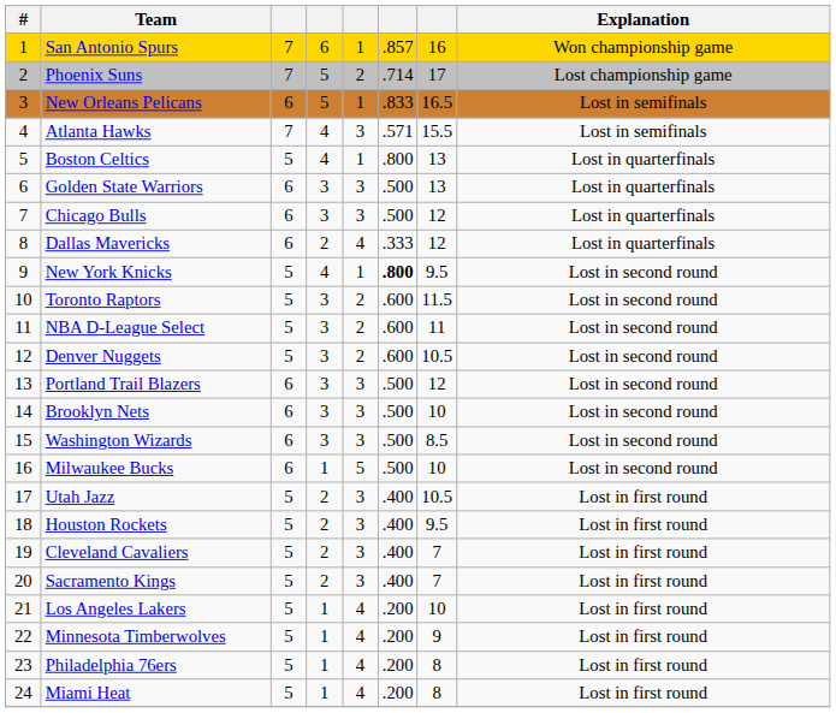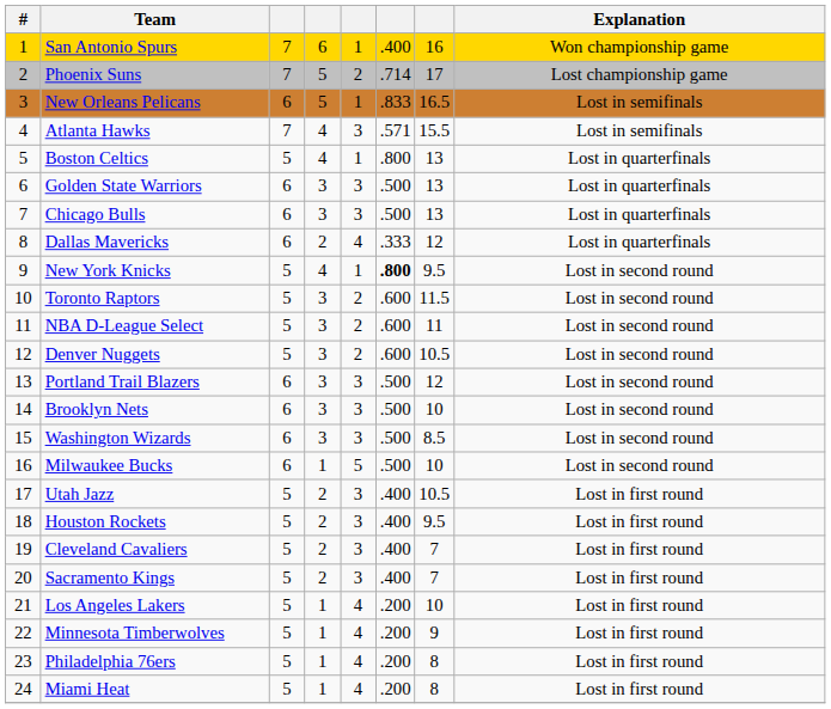San Antonio Spurs | column 6: .857 -> .400
Chicago Bulls | column 7: 12 -> 13
